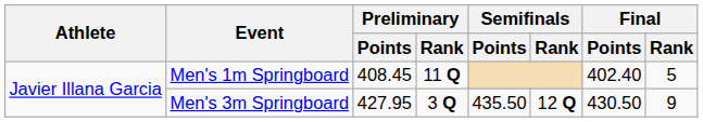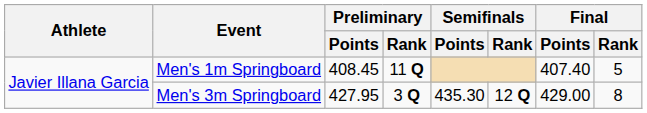Men's 1m Springboard | Final / Points: 402.40 -> 407.40
Men's 3m Springboard | Semifinals / Points: 435.50 -> 435.30
Men's 3m Springboard | Final / Points: 430.50 -> 429.00
Men's 3m Springboard | Final / Rank: 9 -> 8
